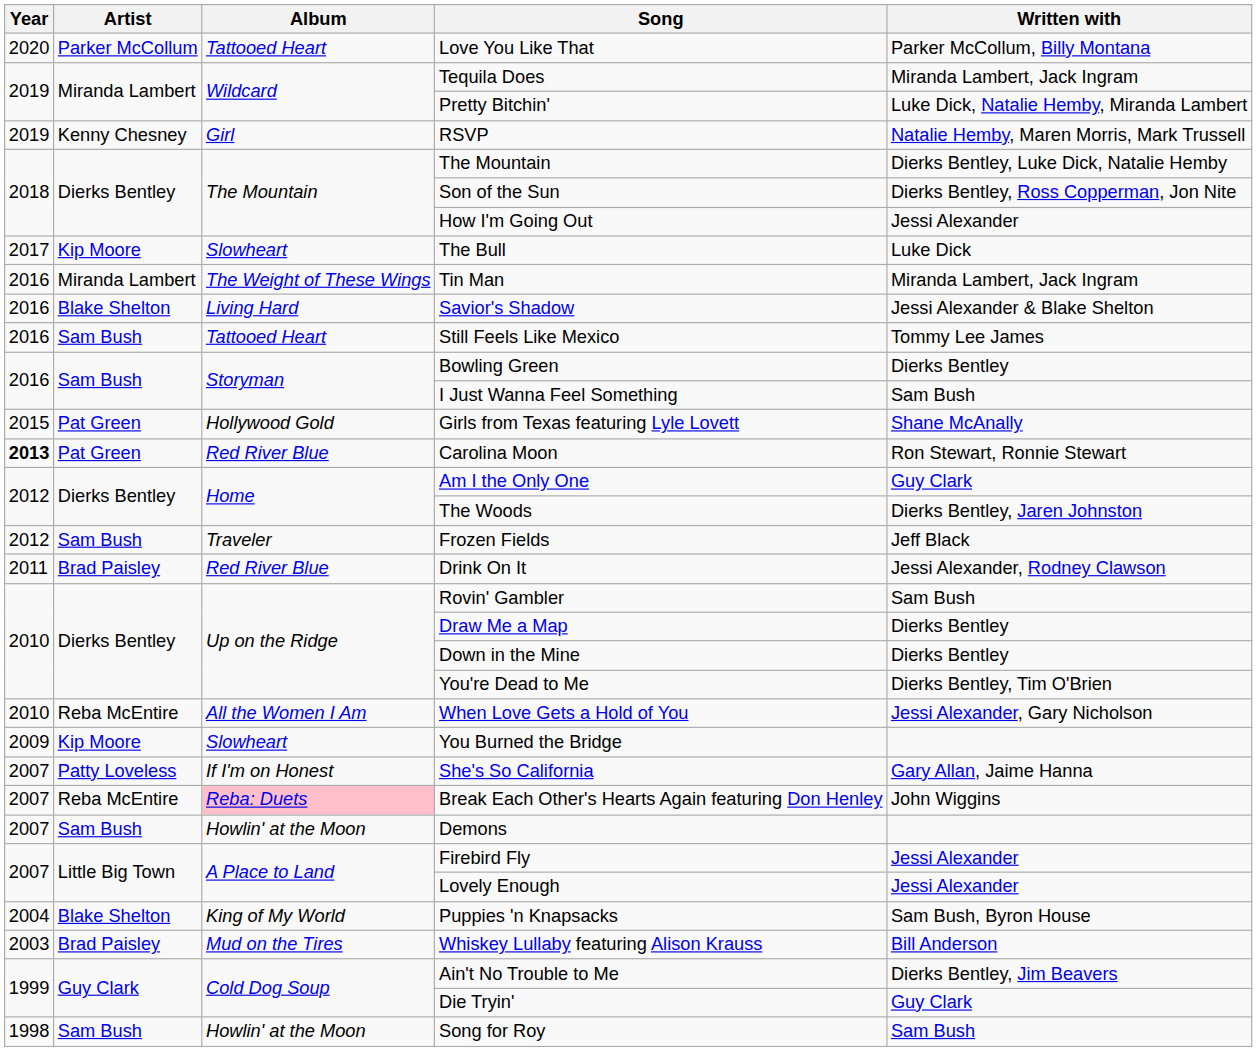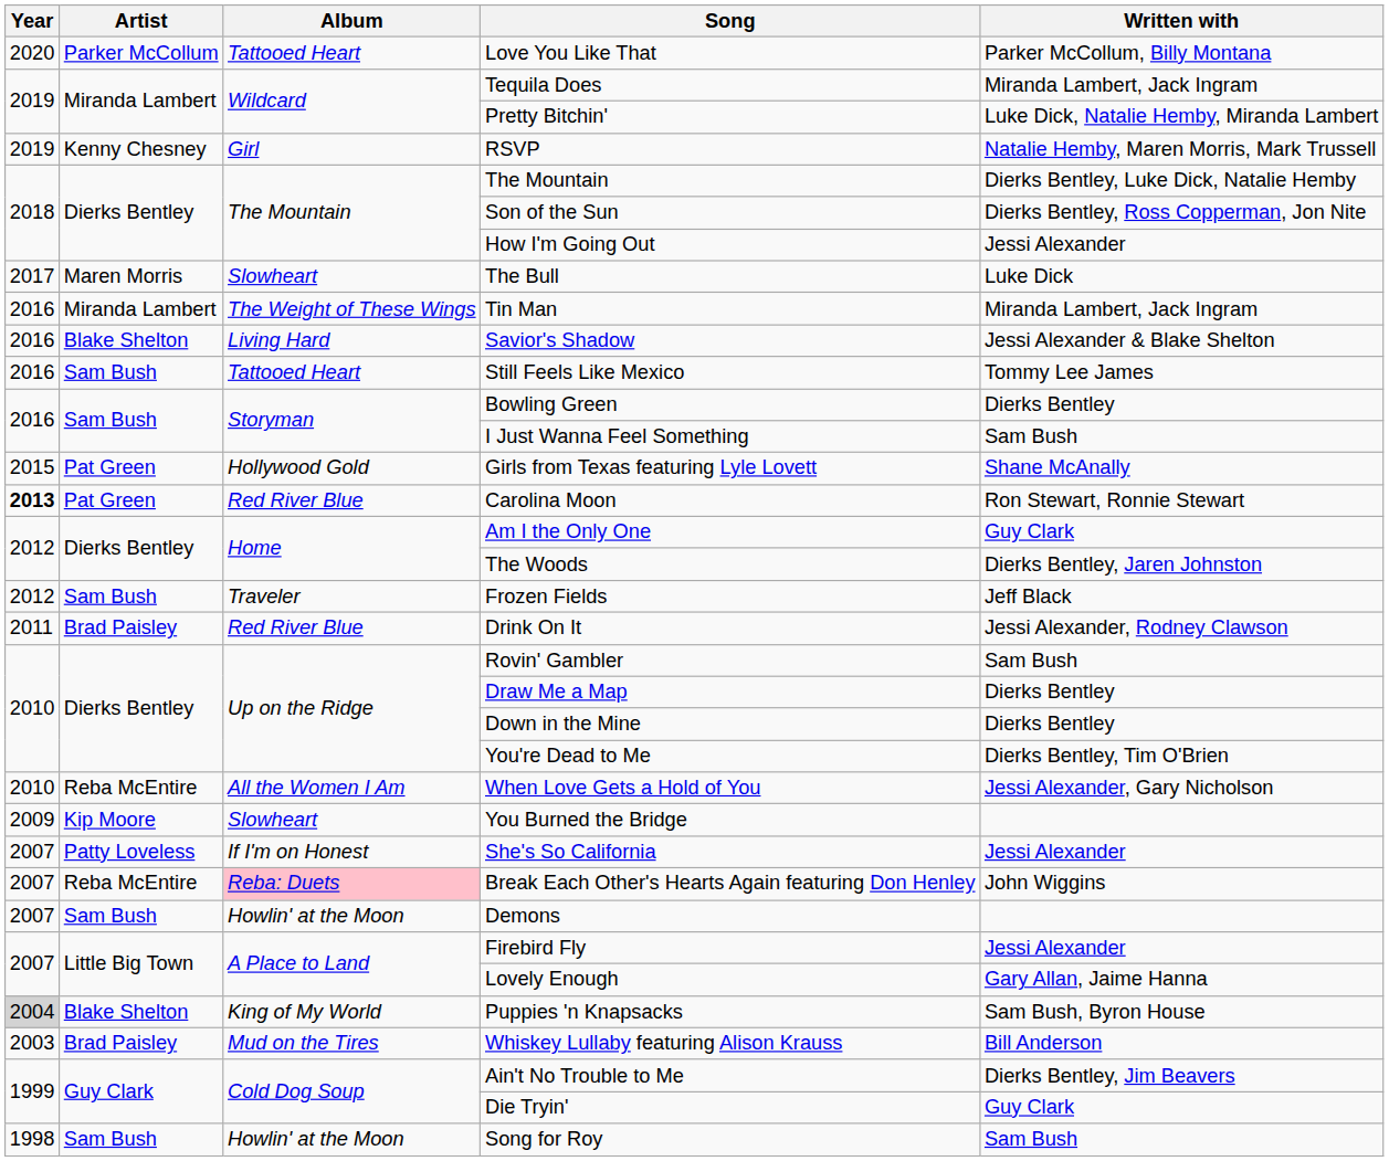The Bull | Artist: Kip Moore -> Maren Morris
She's So California | Written with: Gary Allan, Jaime Hanna -> Jessi Alexander
Lovely Enough | Written with: Jessi Alexander -> Gary Allan, Jaime Hanna
Puppies 'n Knapsacks | Year: no background -> lightgrey background
